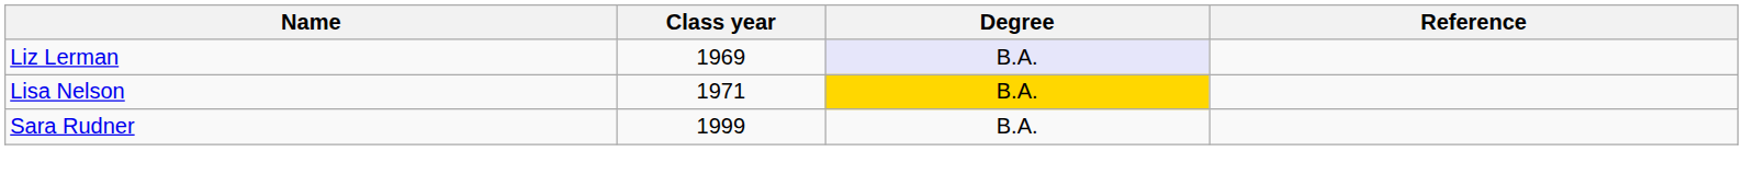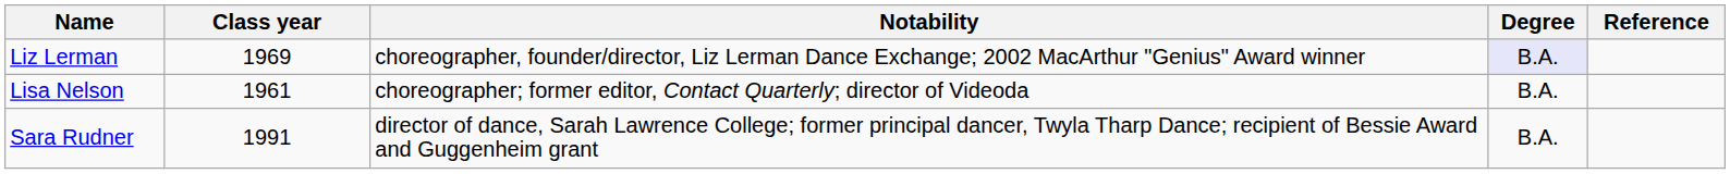+ column: Notability | choreographer, founder/director, Liz Lerman Dance Exchange; 2002 MacArthur "Genius" Award winner | choreographer; former editor, Contact Quarterly; director of Videoda | director of dance, Sarah Lawrence College; former principal dancer, Twyla Tharp Dance; recipient of Bessie Award and Guggenheim grant
Lisa Nelson | Class year: 1971 -> 1961
Lisa Nelson | Degree: gold background -> no background
Sara Rudner | Class year: 1999 -> 1991
